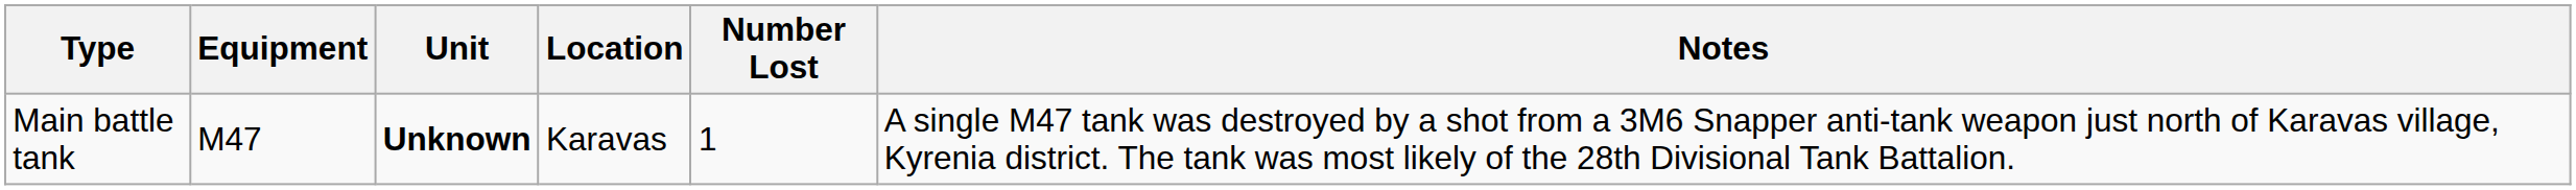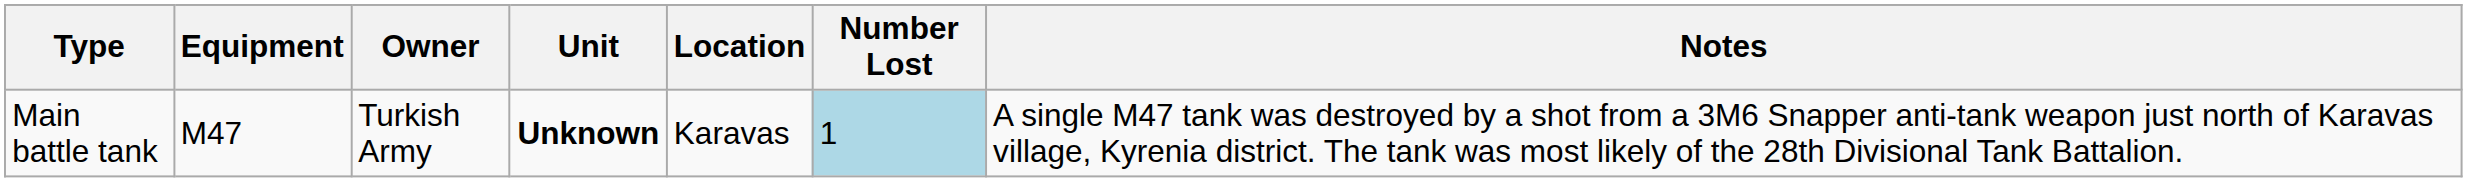+ column: Owner | Turkish Army
Main battle tank | Number Lost: no background -> lightblue background
